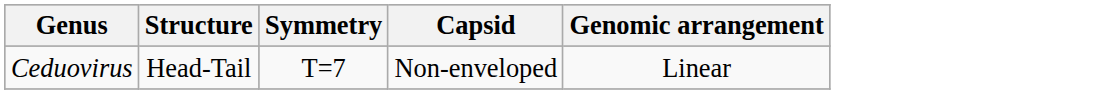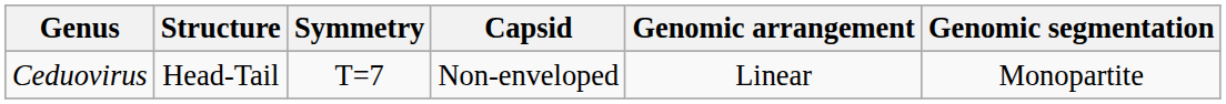+ column: Genomic segmentation | Monopartite
